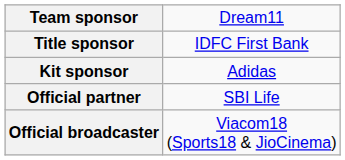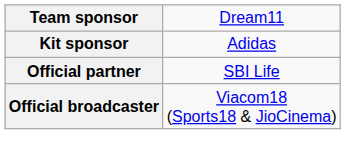- row: Title sponsor | IDFC First Bank
